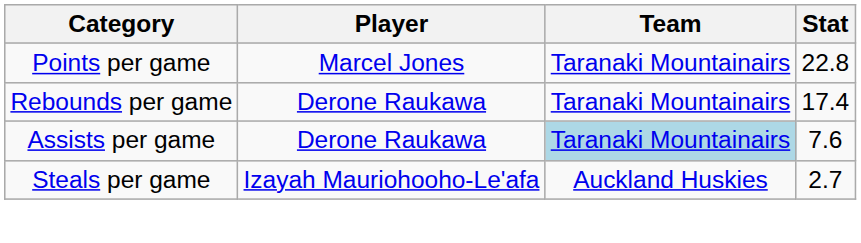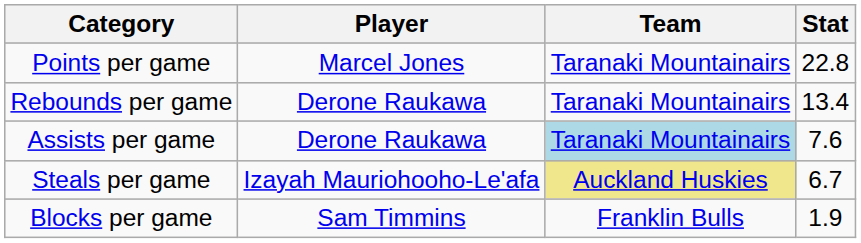Rebounds per game | Stat: 17.4 -> 13.4
Steals per game | Team: no background -> khaki background
Steals per game | Stat: 2.7 -> 6.7
+ row: Blocks per game | Sam Timmins | Franklin Bulls | 1.9
